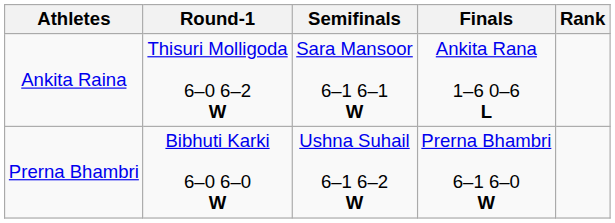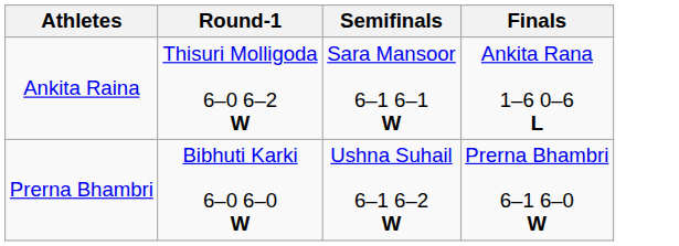- column: Rank
